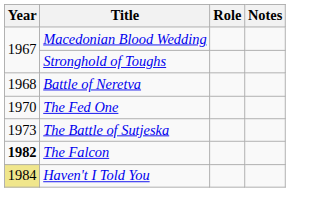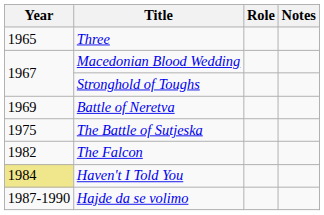+ row: 1965 | Three
Battle of Neretva | Year: 1968 -> 1969
- row: 1970 | The Fed One
The Battle of Sutjeska | Year: 1973 -> 1975
The Falcon | Year: bold -> normal
+ row: 1987-1990 | Hajde da se volimo
